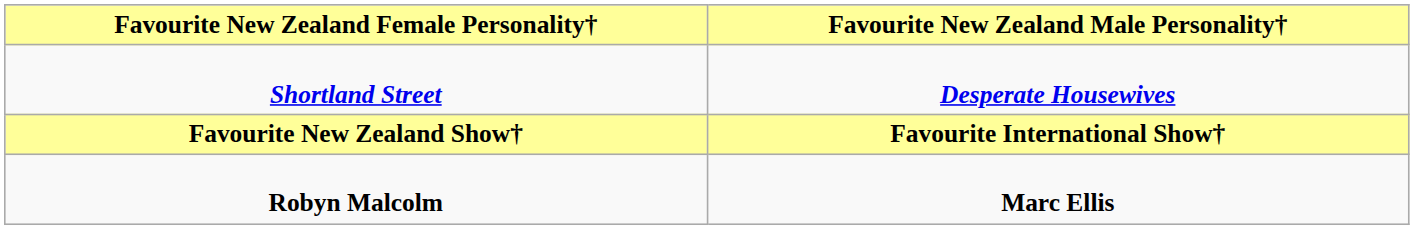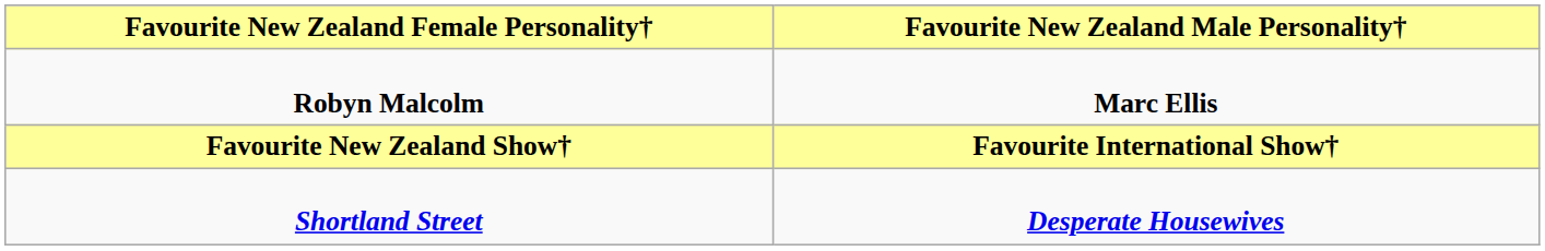rows swapped: Robyn Malcolm <-> Shortland Street
